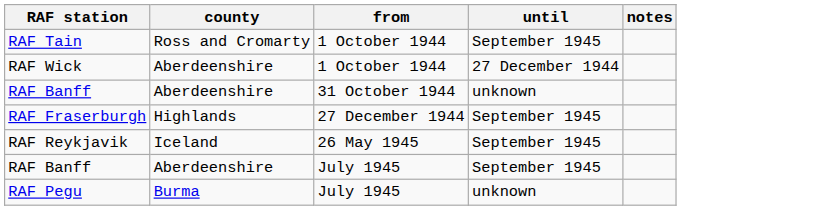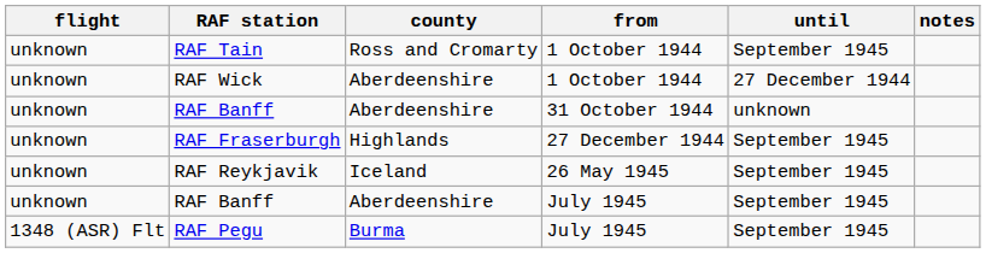+ column: flight | unknown | unknown | unknown | unknown | unknown | unknown | 1348 (ASR) Flt
RAF Pegu | until: unknown -> September 1945
